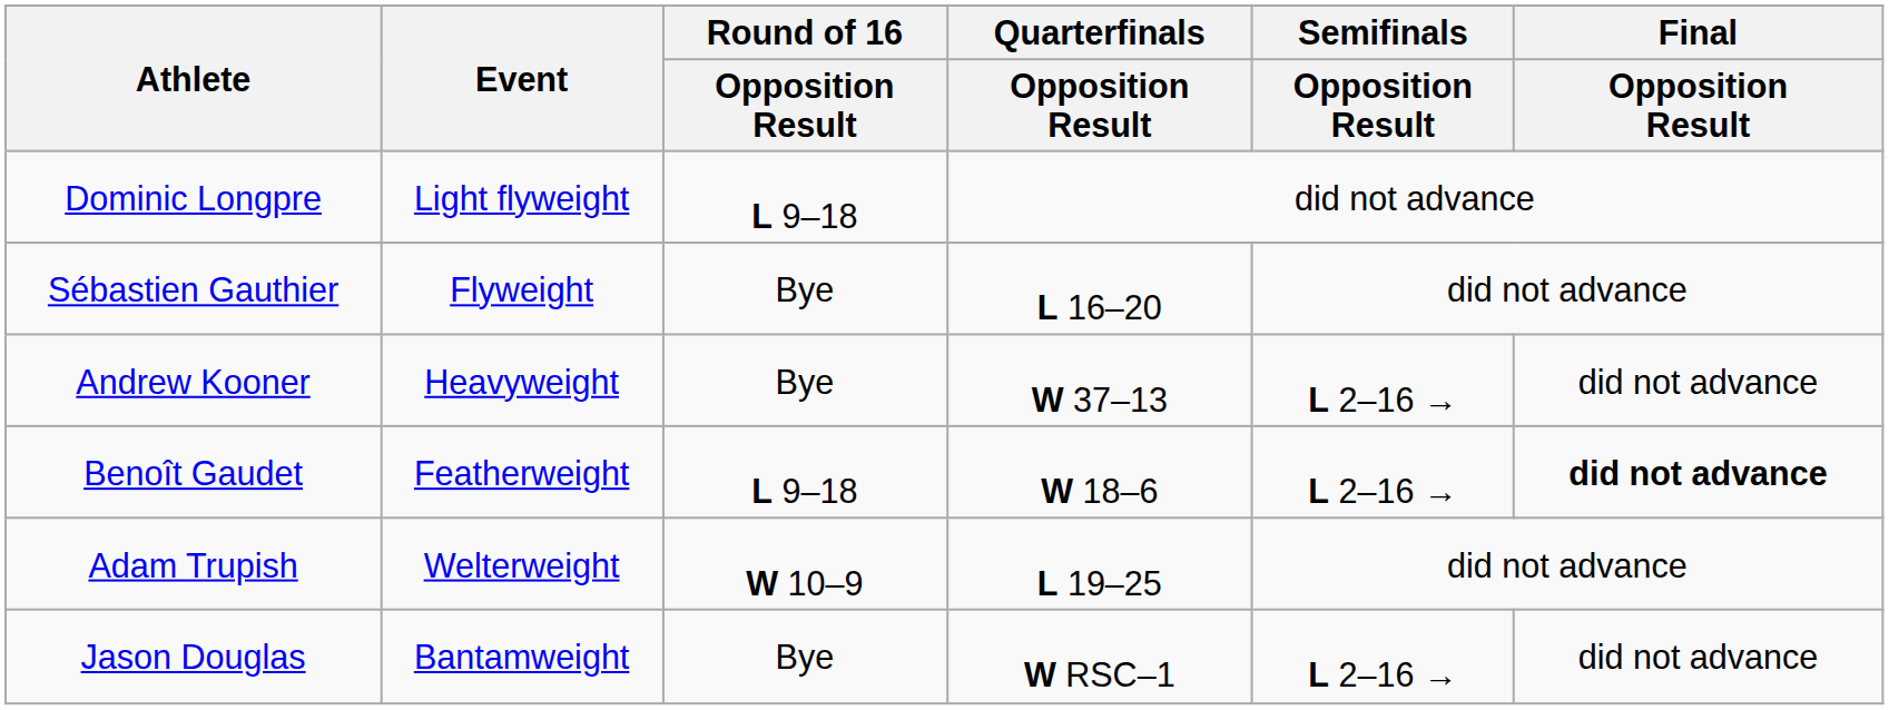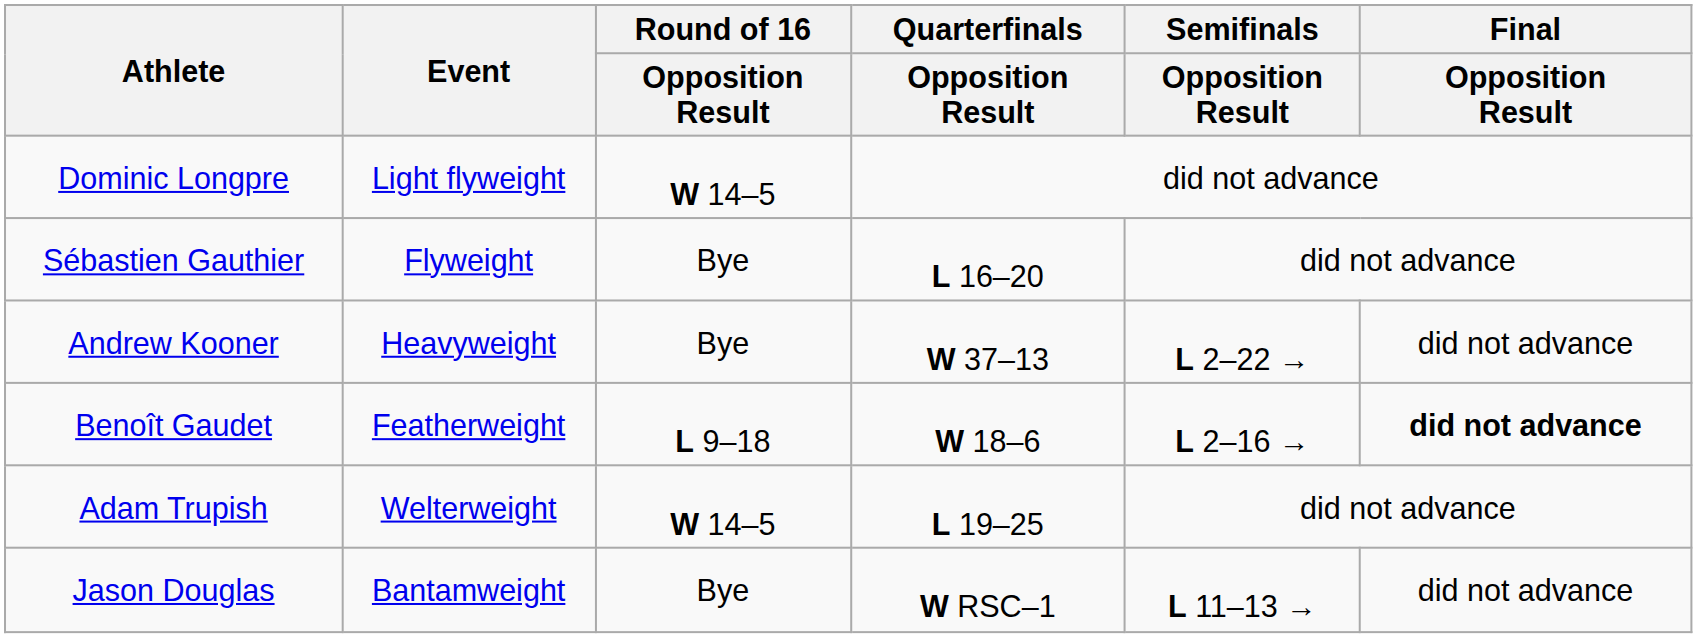Dominic Longpre | Round of 16 / Opposition Result: L 9–18 -> W 14–5
Andrew Kooner | Semifinals / Opposition Result: L 2–16 → -> L 2–22 →
Adam Trupish | Round of 16 / Opposition Result: W 10–9 -> W 14–5
Jason Douglas | Semifinals / Opposition Result: L 2–16 → -> L 11–13 →
